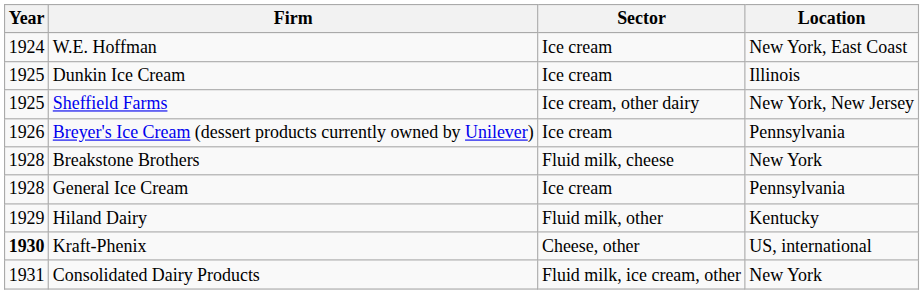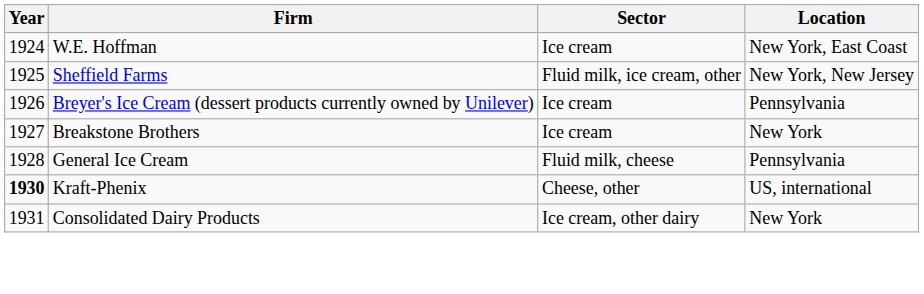- row: 1925 | Dunkin Ice Cream | Ice cream | Illinois
Sheffield Farms | Sector: Ice cream, other dairy -> Fluid milk, ice cream, other
Breakstone Brothers | Year: 1928 -> 1927
Breakstone Brothers | Sector: Fluid milk, cheese -> Ice cream
General Ice Cream | Sector: Ice cream -> Fluid milk, cheese
- row: 1929 | Hiland Dairy | Fluid milk, other | Kentucky
Consolidated Dairy Products | Sector: Fluid milk, ice cream, other -> Ice cream, other dairy
